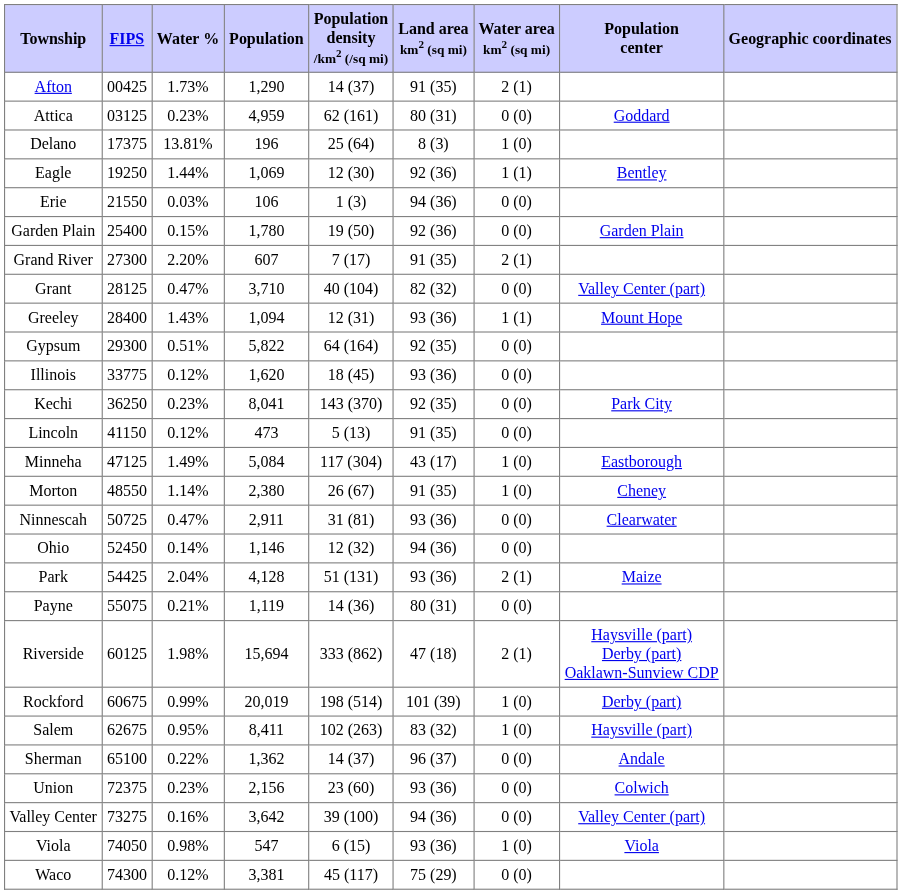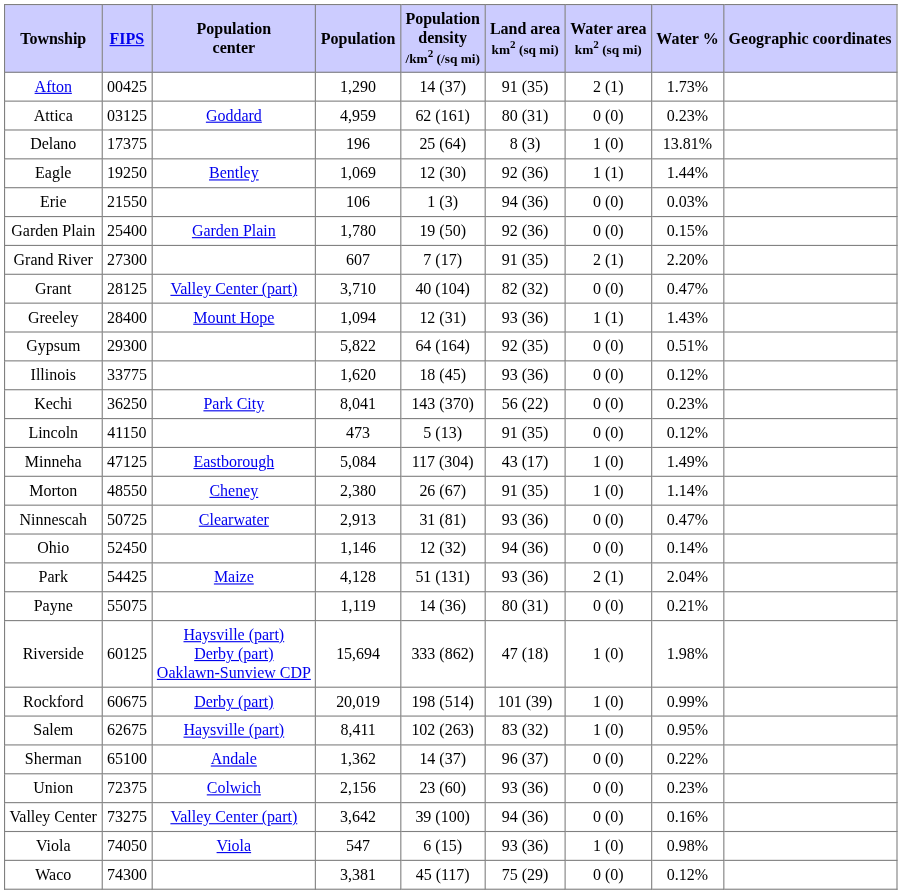columns swapped: Population center <-> Water %
Kechi | Land area km2 (sq mi): 92 (35) -> 56 (22)
Ninnescah | Population: 2,911 -> 2,913
Riverside | Water area km2 (sq mi): 2 (1) -> 1 (0)
